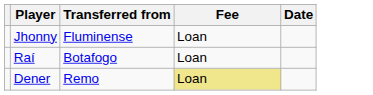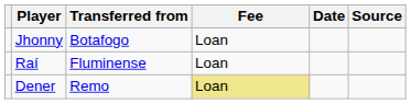+ column: Source
Jhonny | Transferred from: Fluminense -> Botafogo
Raí | Transferred from: Botafogo -> Fluminense
